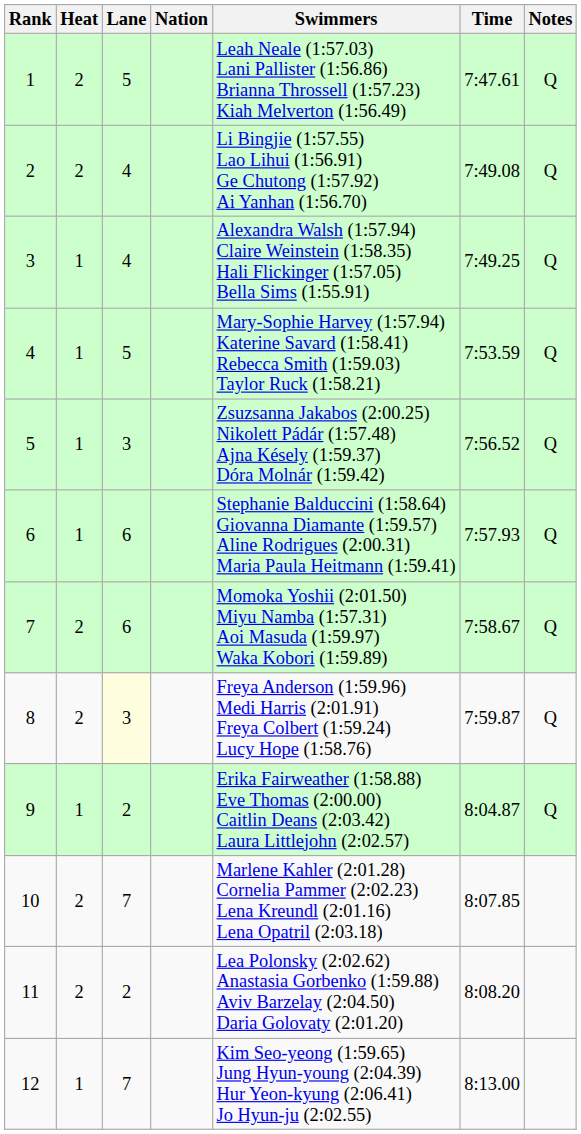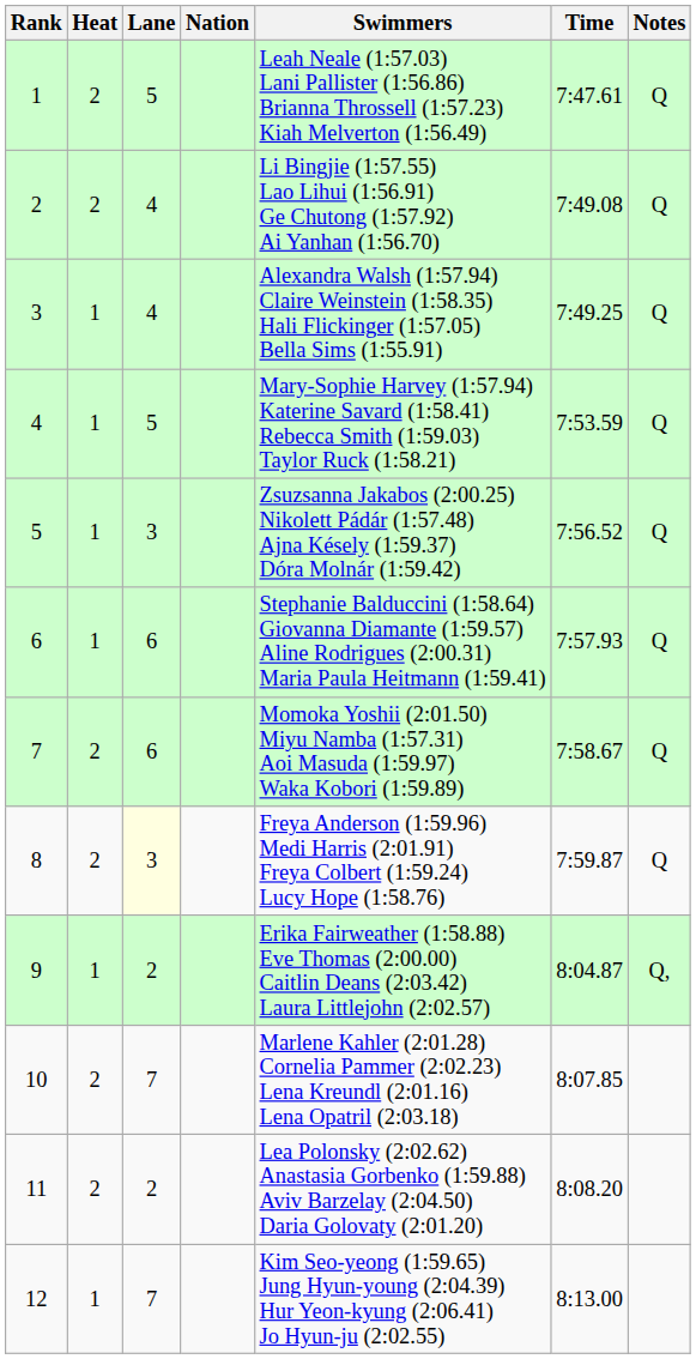9 | Notes: Q -> Q,
